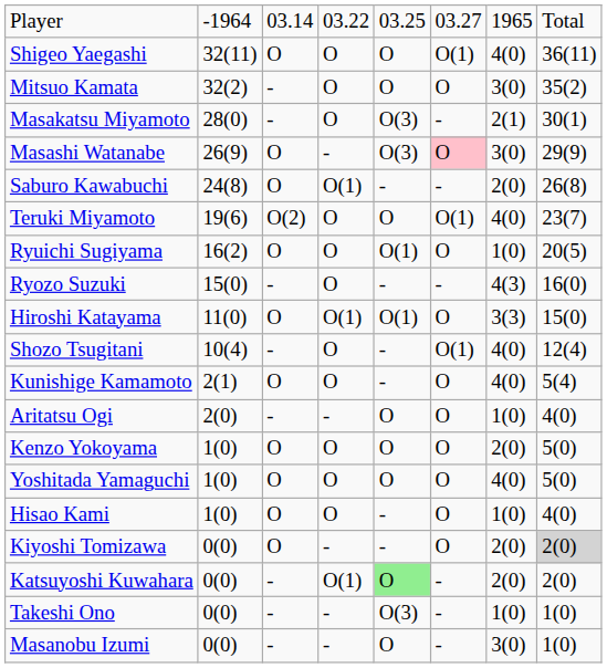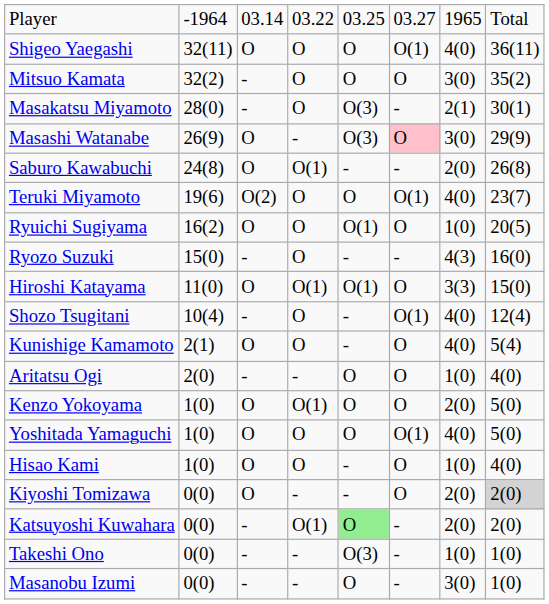Kenzo Yokoyama | column 4: O -> O(1)
Yoshitada Yamaguchi | column 6: O -> O(1)
